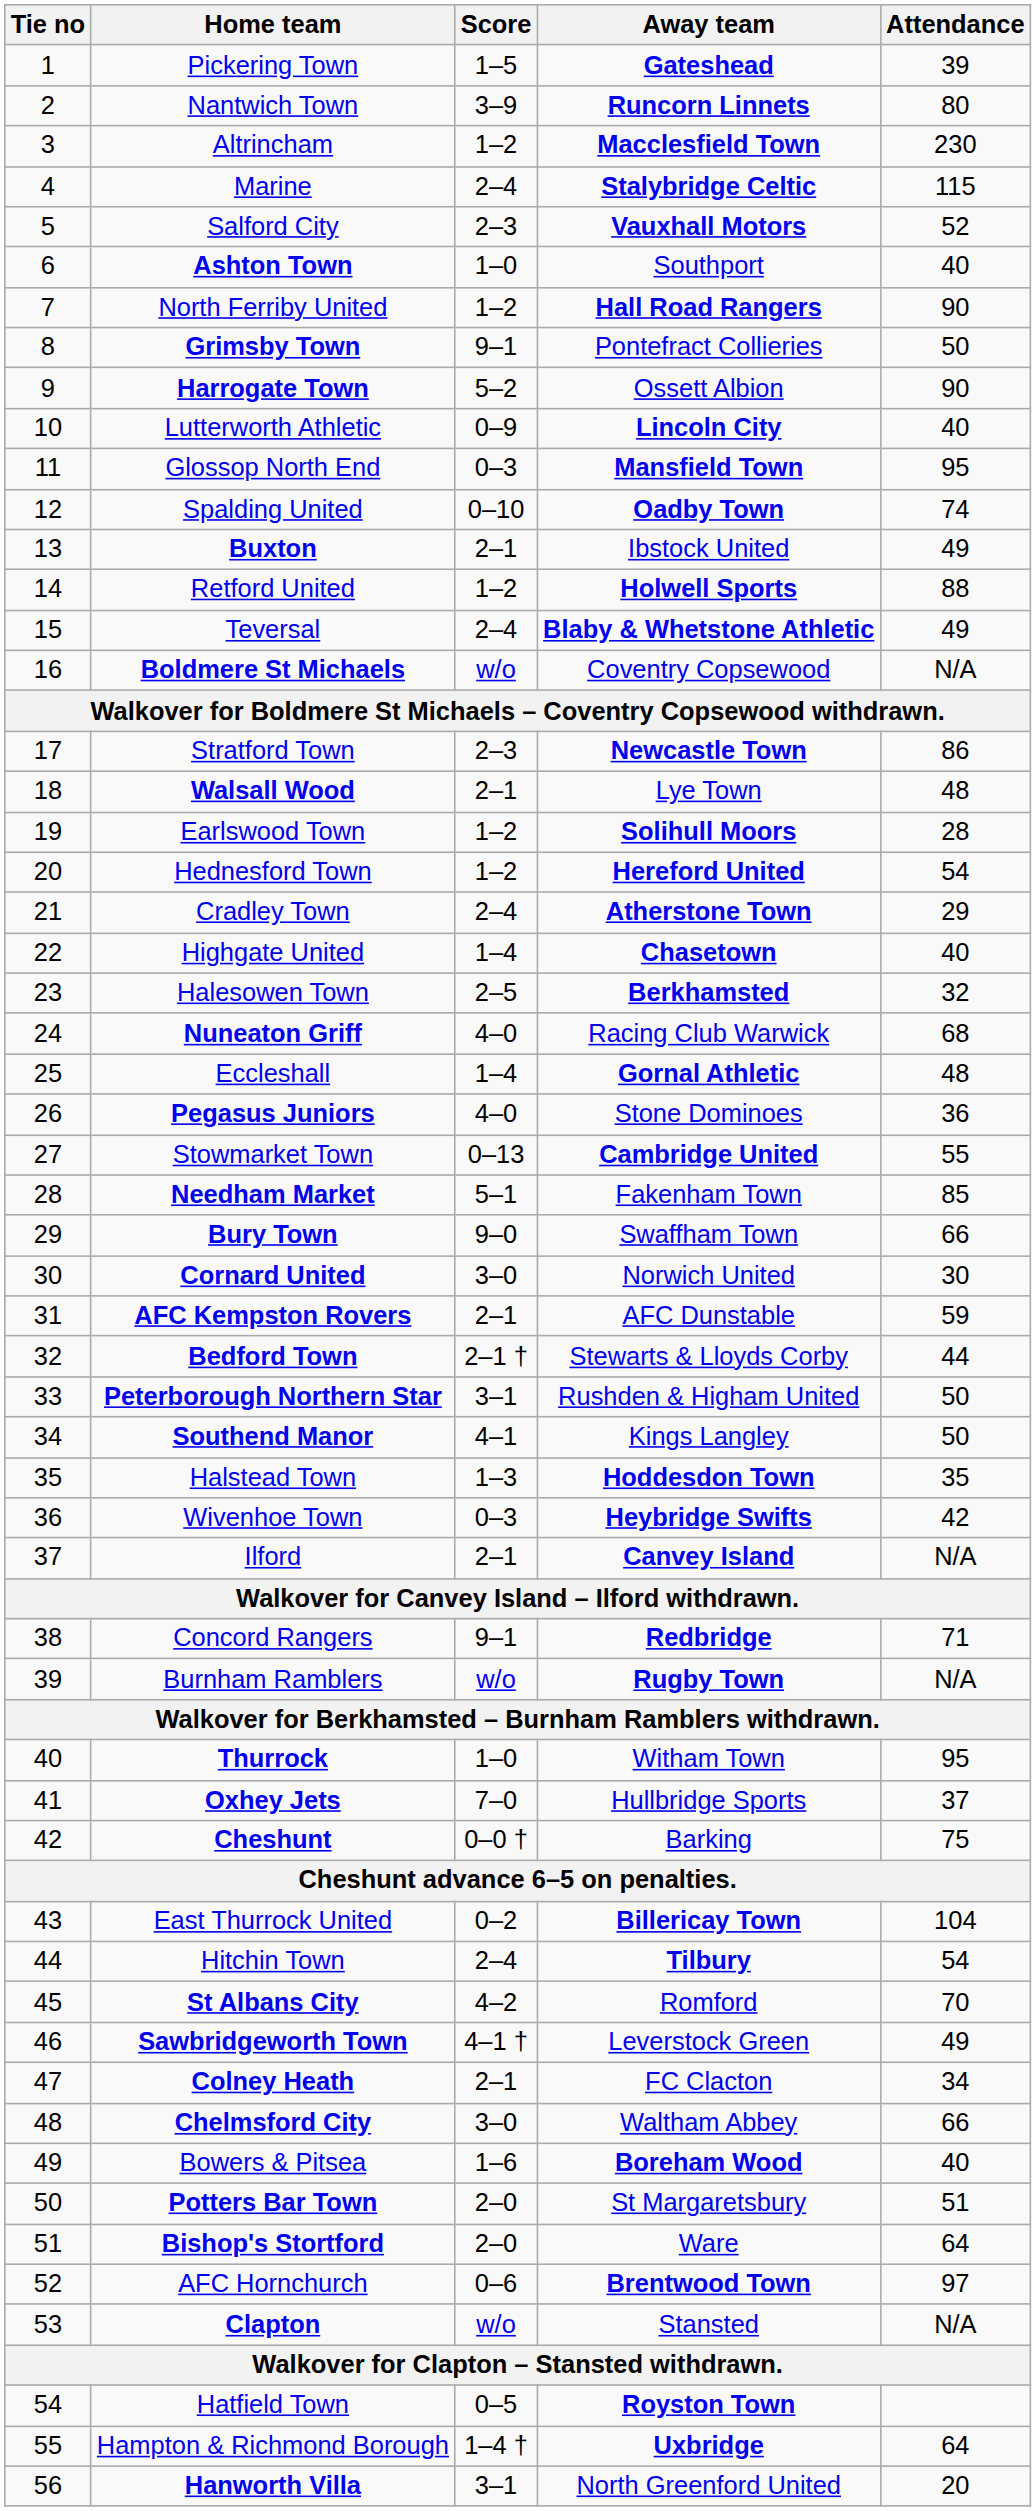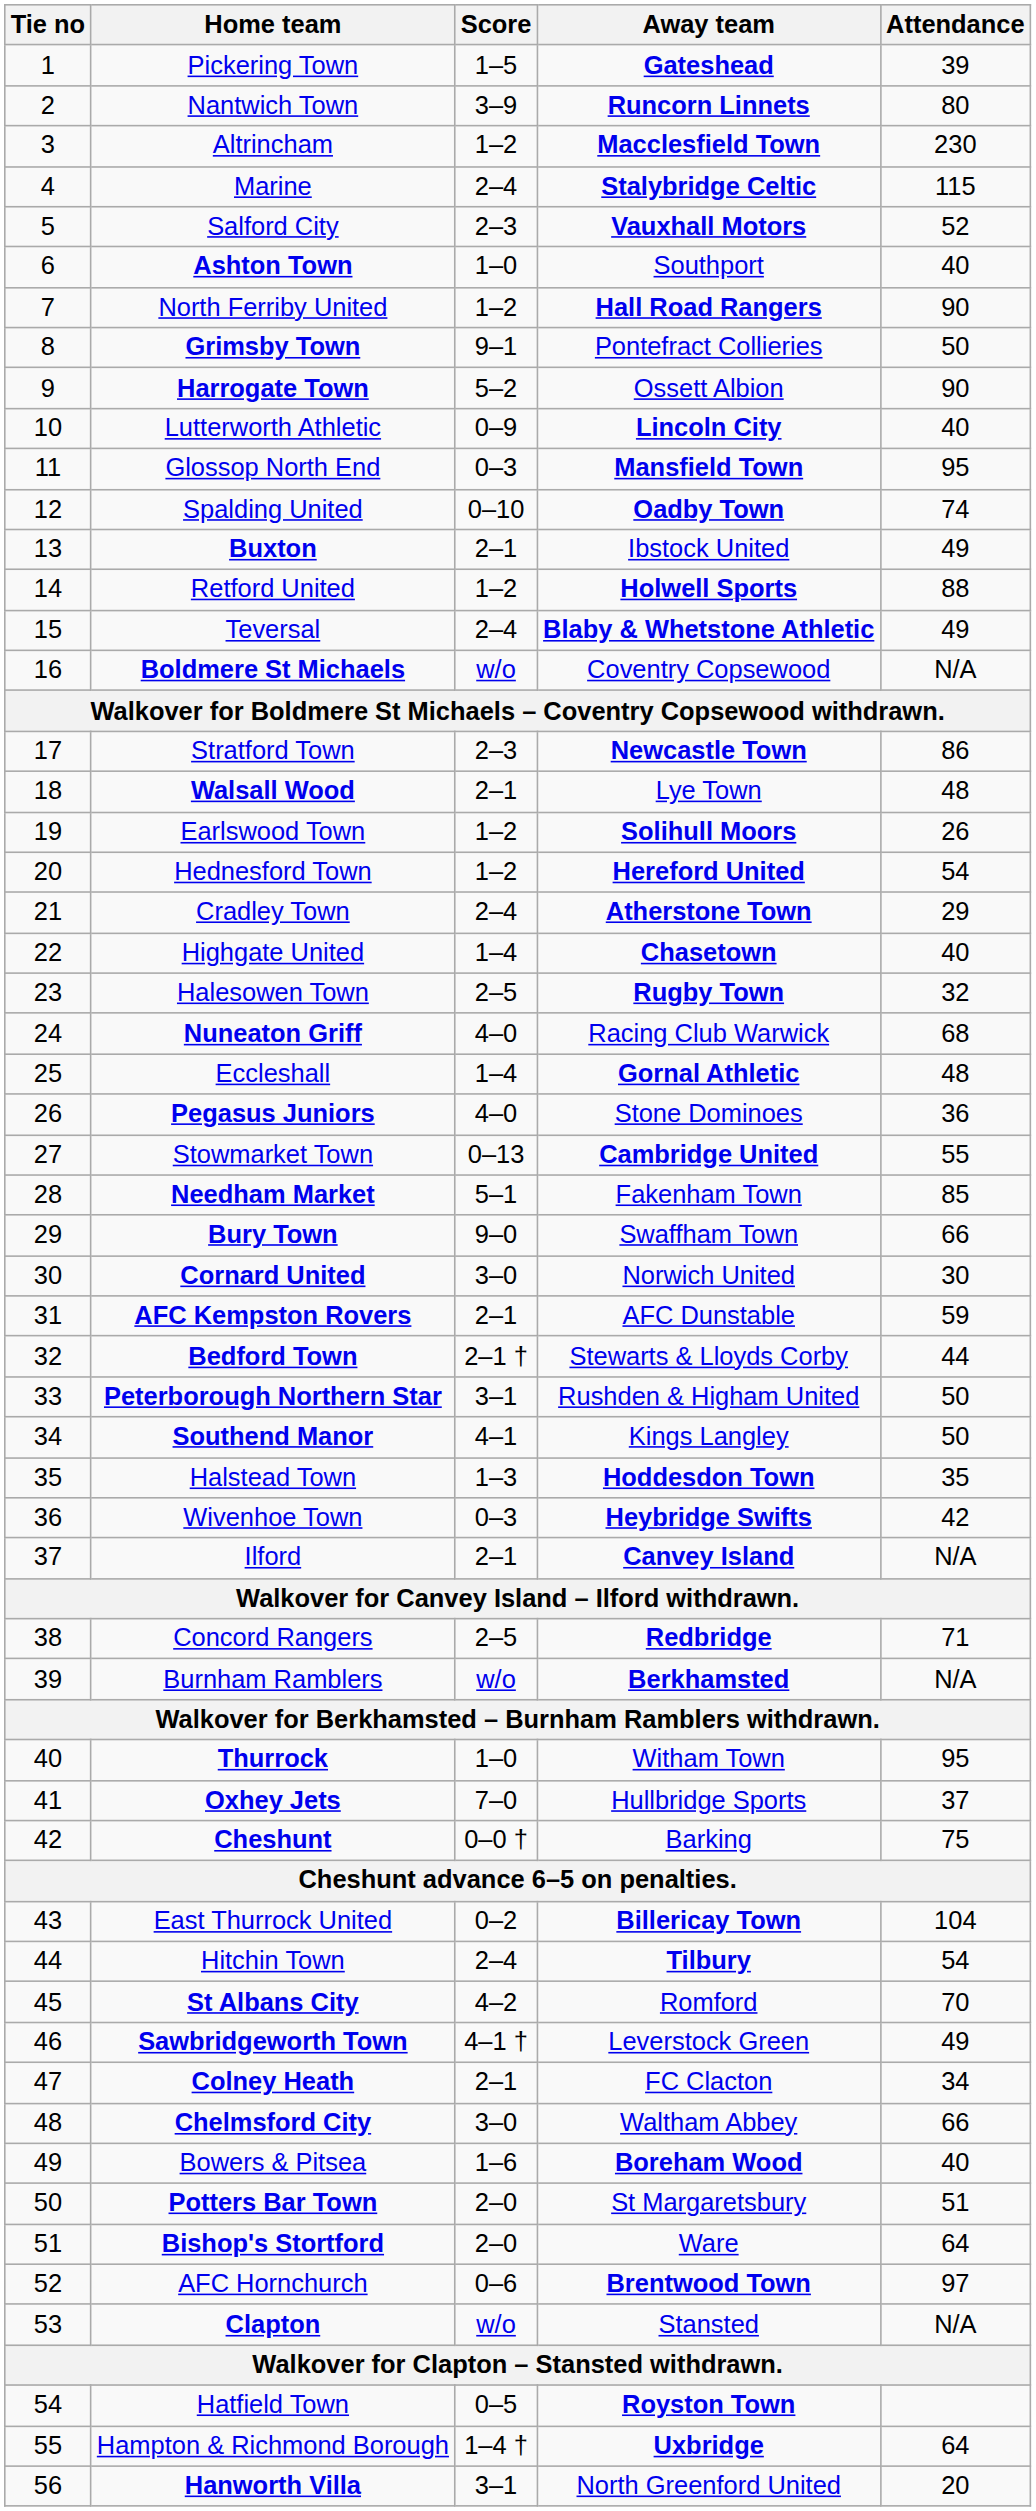Earlswood Town | Attendance: 28 -> 26
Halesowen Town | Away team: Berkhamsted -> Rugby Town
Concord Rangers | Score: 9–1 -> 2–5
Burnham Ramblers | Away team: Rugby Town -> Berkhamsted
